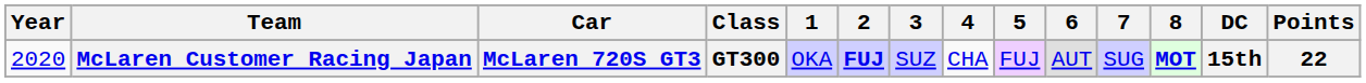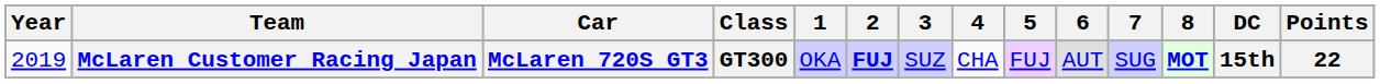McLaren Customer Racing Japan | Year: 2020 -> 2019
